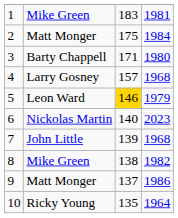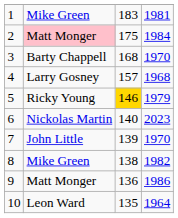2 | column 2: no background -> pink background
3 | column 3: 171 -> 168
3 | column 4: 1980 -> 1970
5 | column 2: Leon Ward -> Ricky Young
7 | column 4: 1968 -> 1970
9 | column 3: 137 -> 136
10 | column 2: Ricky Young -> Leon Ward
